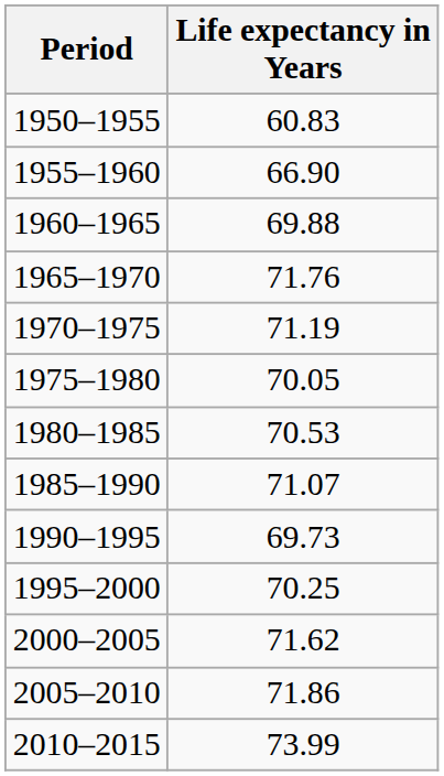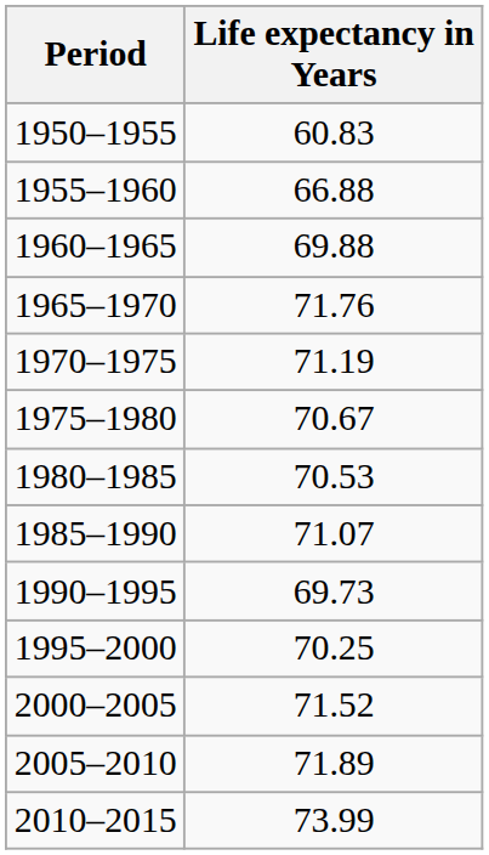1955–1960 | Life expectancy in Years: 66.90 -> 66.88
1975–1980 | Life expectancy in Years: 70.05 -> 70.67
2000–2005 | Life expectancy in Years: 71.62 -> 71.52
2005–2010 | Life expectancy in Years: 71.86 -> 71.89
